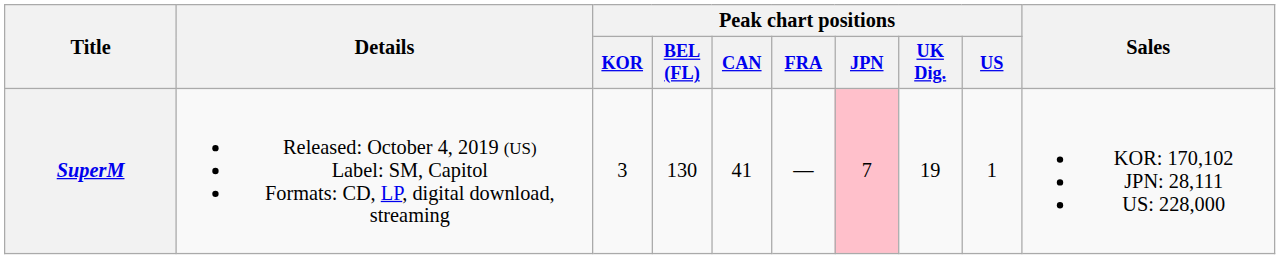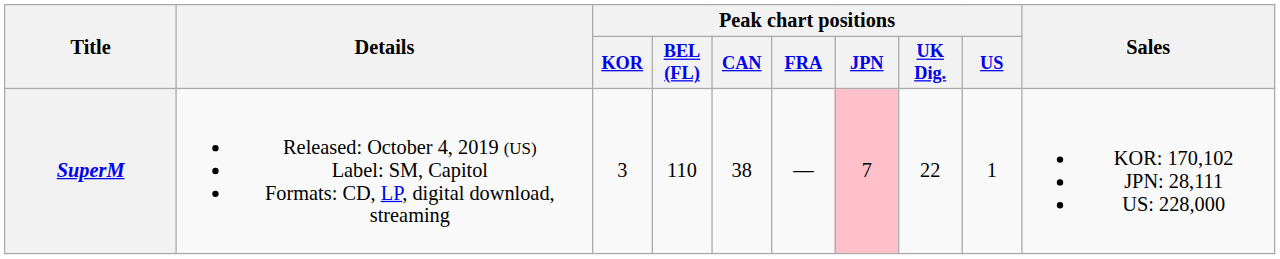SuperM | Peak chart positions / BEL (FL): 130 -> 110
SuperM | Peak chart positions / CAN: 41 -> 38
SuperM | Peak chart positions / UK Dig.: 19 -> 22
